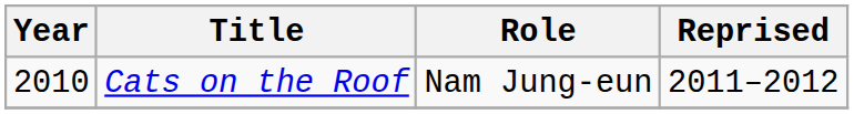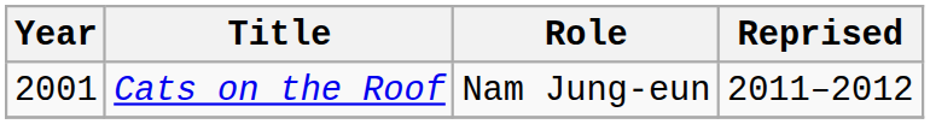Cats on the Roof | Year: 2010 -> 2001
